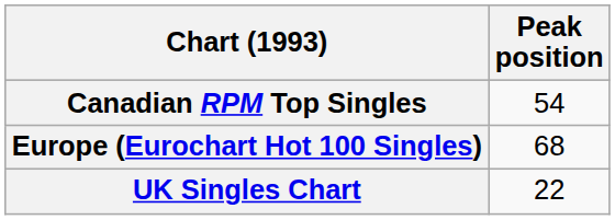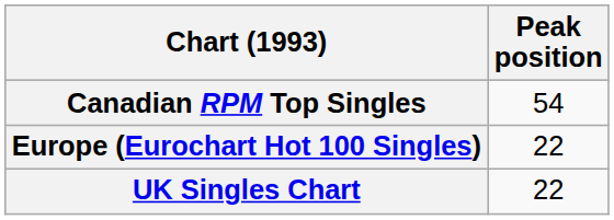Europe (Eurochart Hot 100 Singles) | Peak position: 68 -> 22
